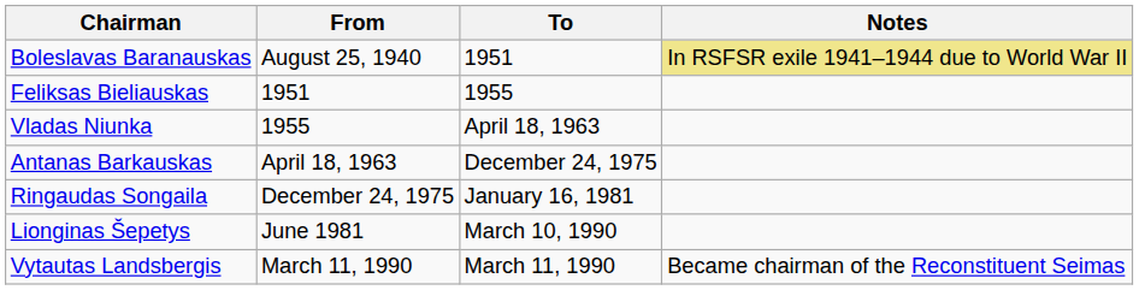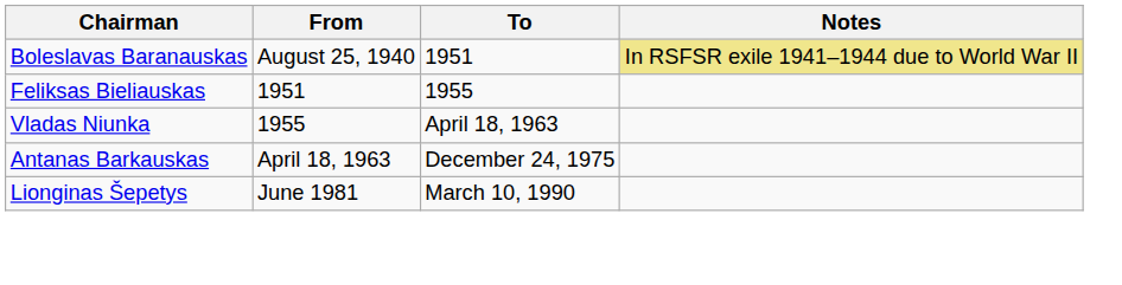- row: Ringaudas Songaila | December 24, 1975 | January 16, 1981
- row: Vytautas Landsbergis | March 11, 1990 | March 11, 1990 | Became chairman of the Reconstituent Seimas
